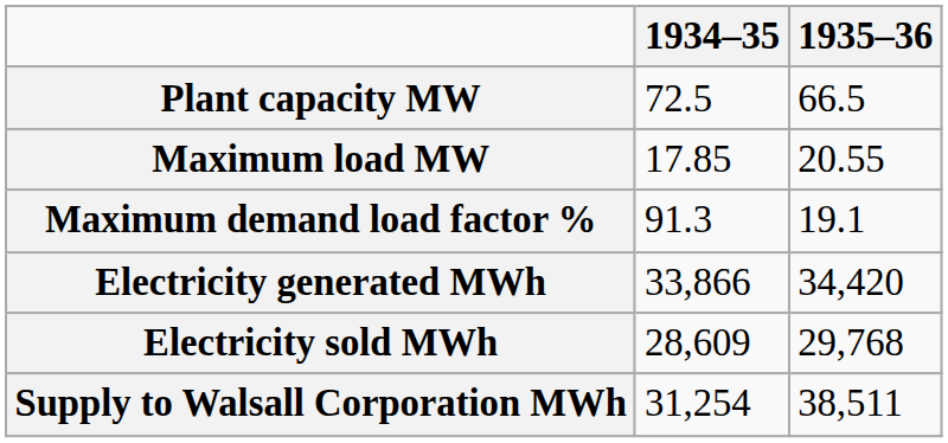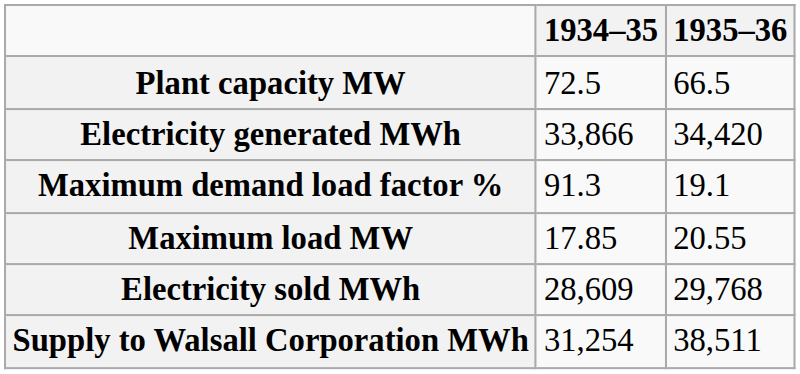rows swapped: Maximum load MW <-> Electricity generated MWh
